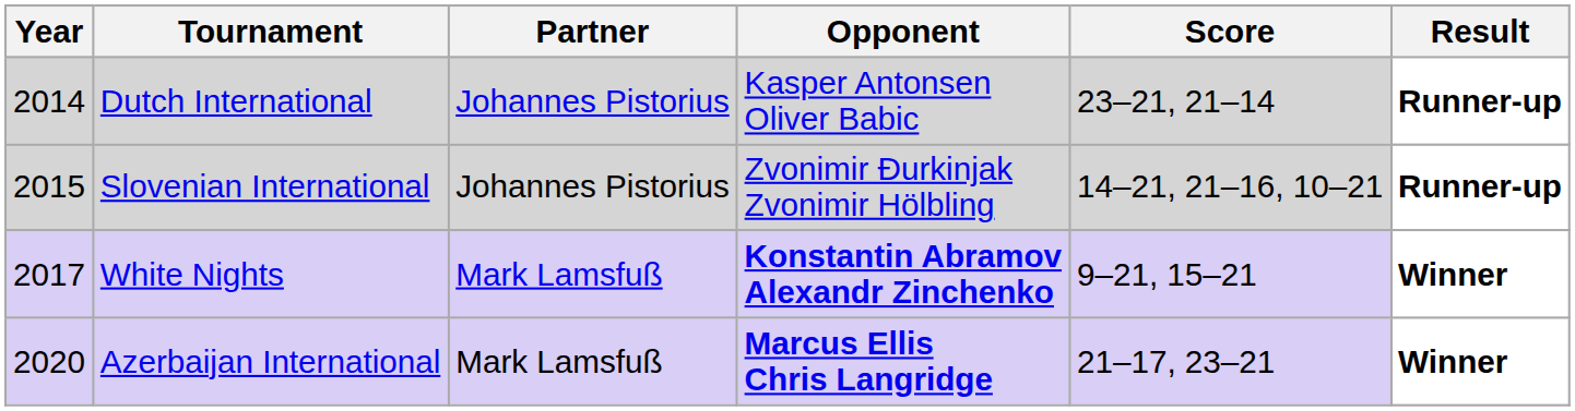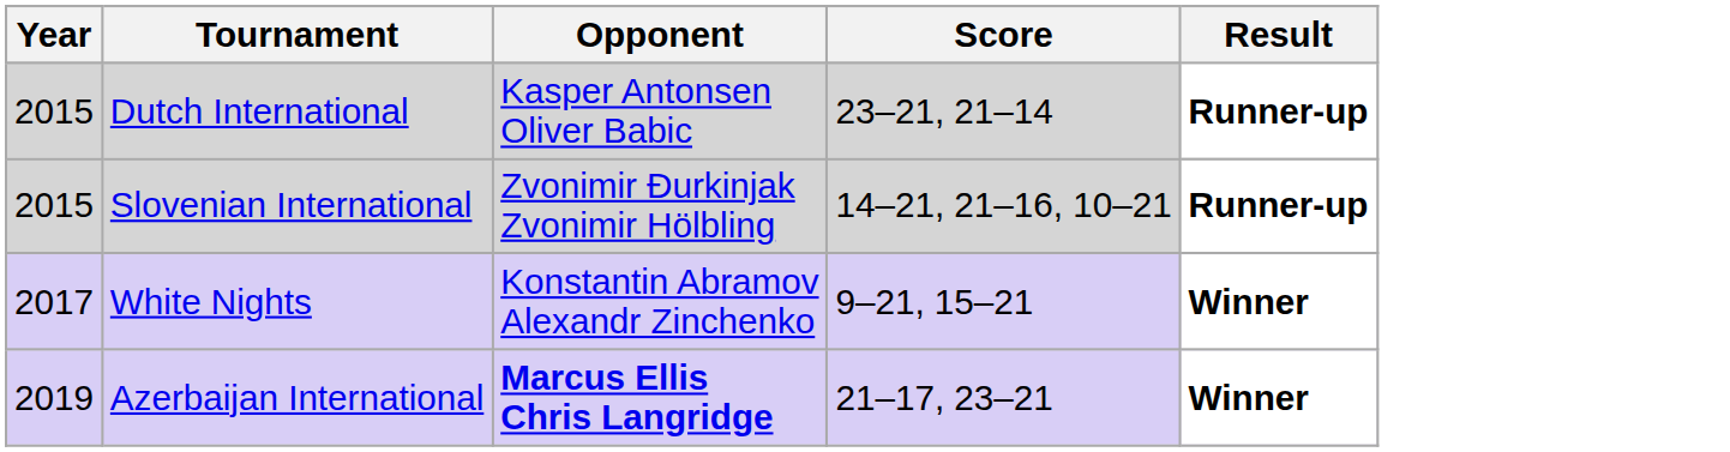- column: Partner | Johannes Pistorius | Johannes Pistorius | Mark Lamsfuß | Mark Lamsfuß
Dutch International | Year: 2014 -> 2015
White Nights | Opponent: bold -> normal
Azerbaijan International | Year: 2020 -> 2019
